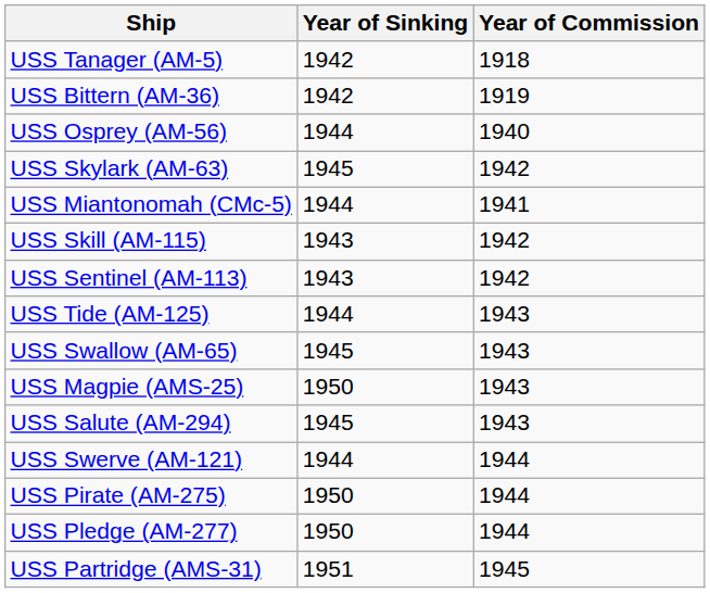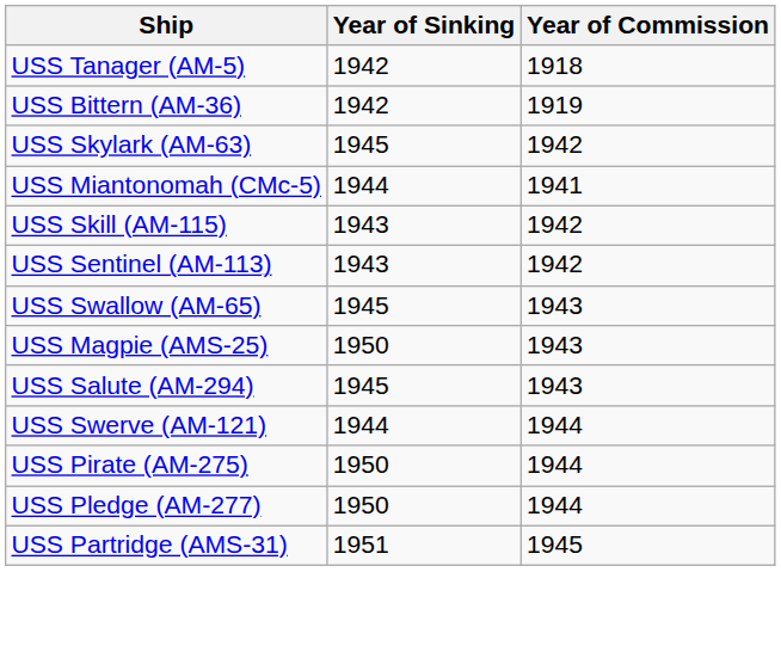- row: USS Osprey (AM-56) | 1944 | 1940
- row: USS Tide (AM-125) | 1944 | 1943
